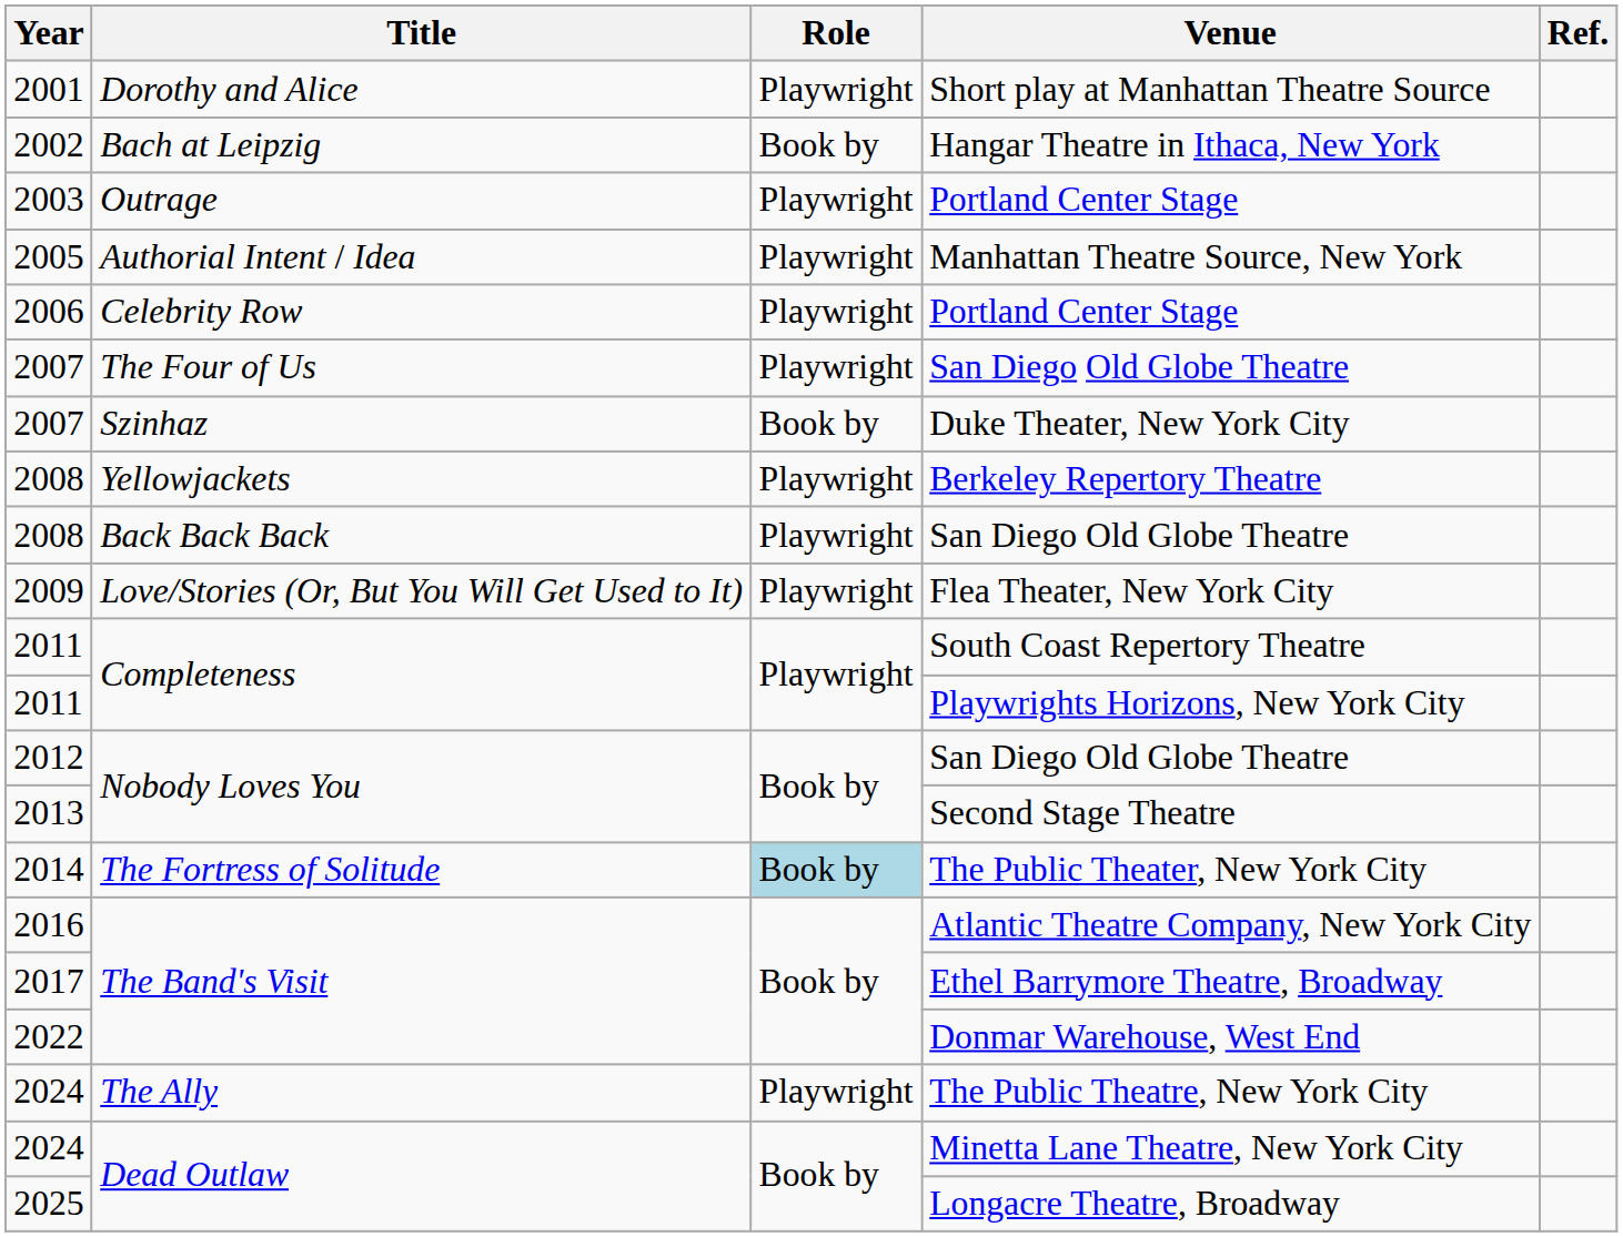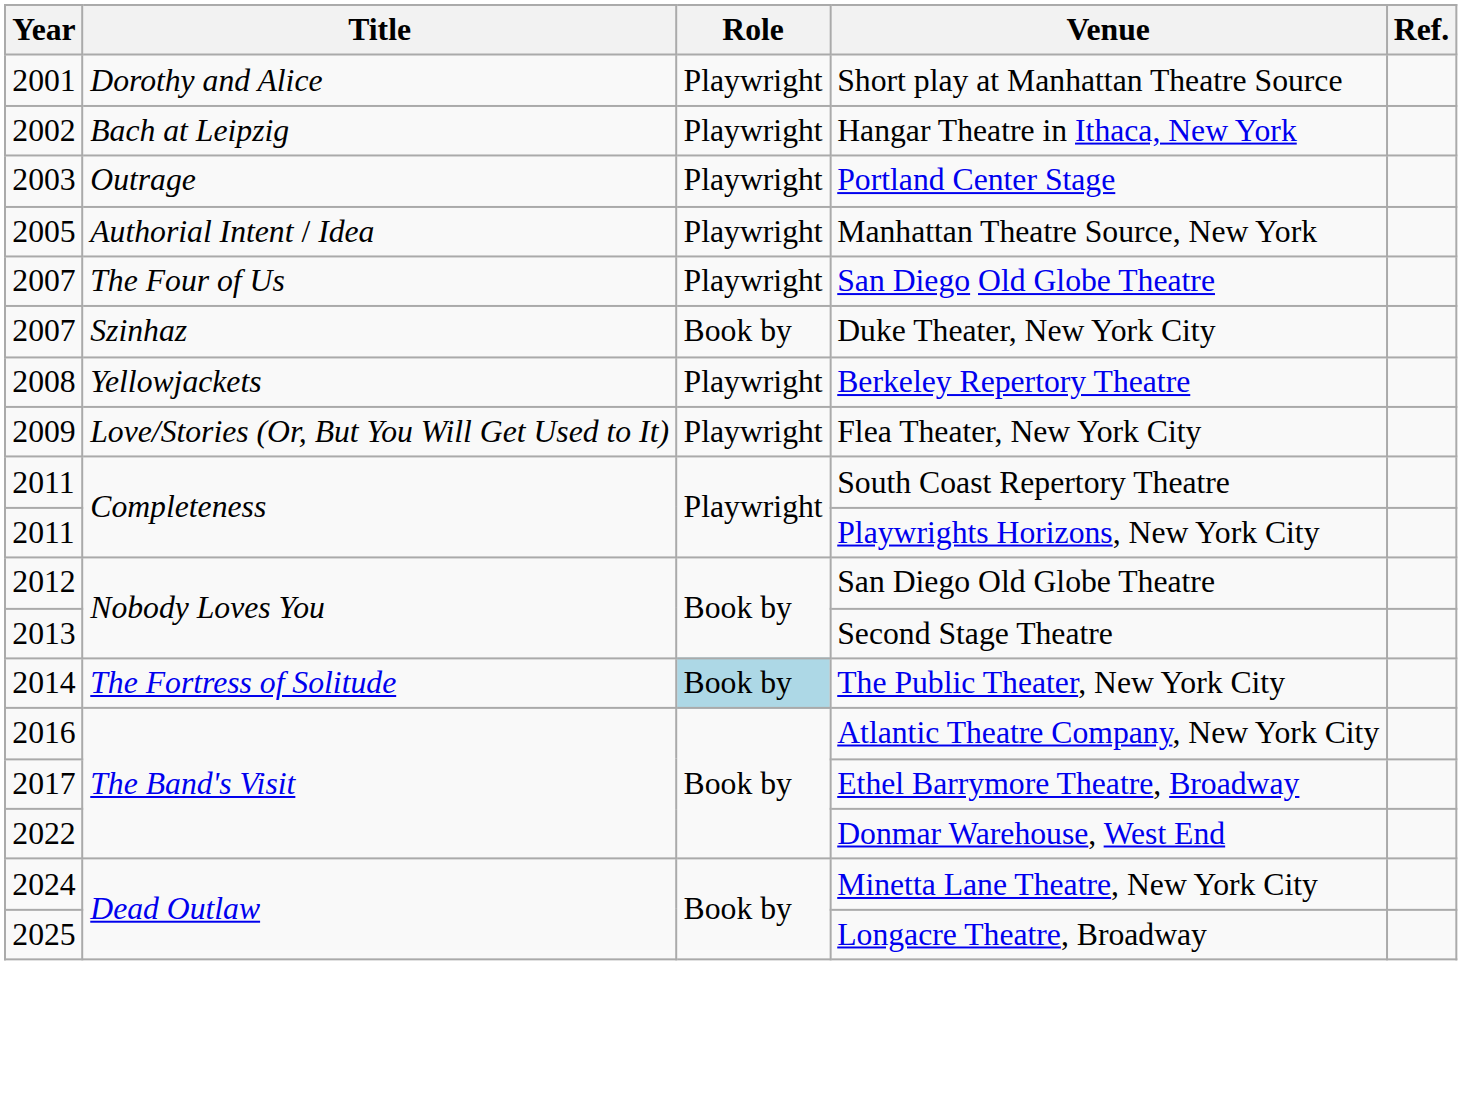Hangar Theatre in Ithaca, New York | Role: Book by -> Playwright
- row: 2006 | Celebrity Row | Playwright | Portland Center Stage
- row: 2008 | Back Back Back | Playwright | San Diego Old Globe Theatre
- row: 2024 | The Ally | Playwright | The Public Theatre, New York City
